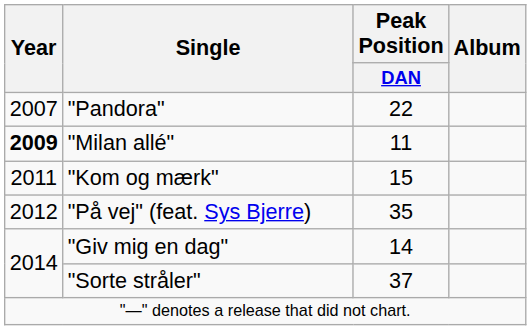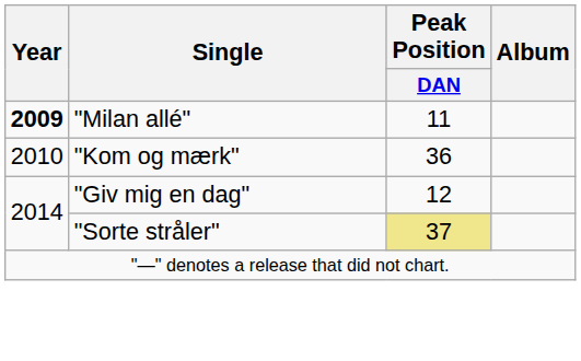- row: 2007 | "Pandora" | 22
"Kom og mærk" | Year: 2011 -> 2010
"Kom og mærk" | Peak Position / DAN: 15 -> 36
- row: 2012 | "På vej" (feat. Sys Bjerre) | 35
"Giv mig en dag" | Peak Position / DAN: 14 -> 12
"Sorte stråler" | Peak Position / DAN: no background -> khaki background
